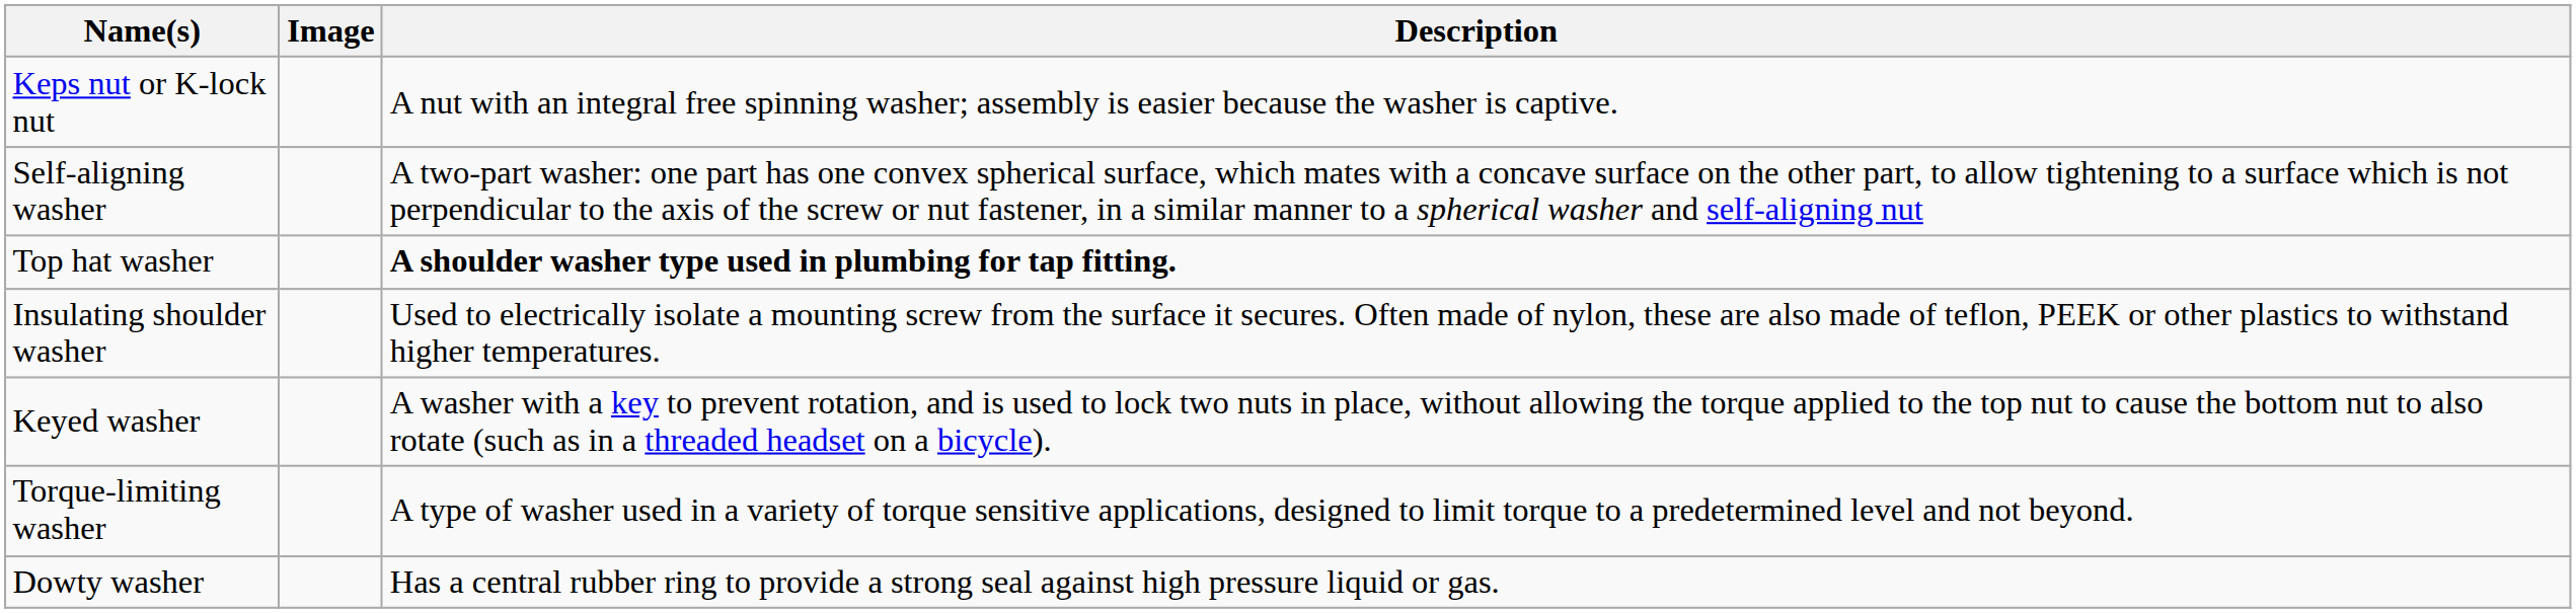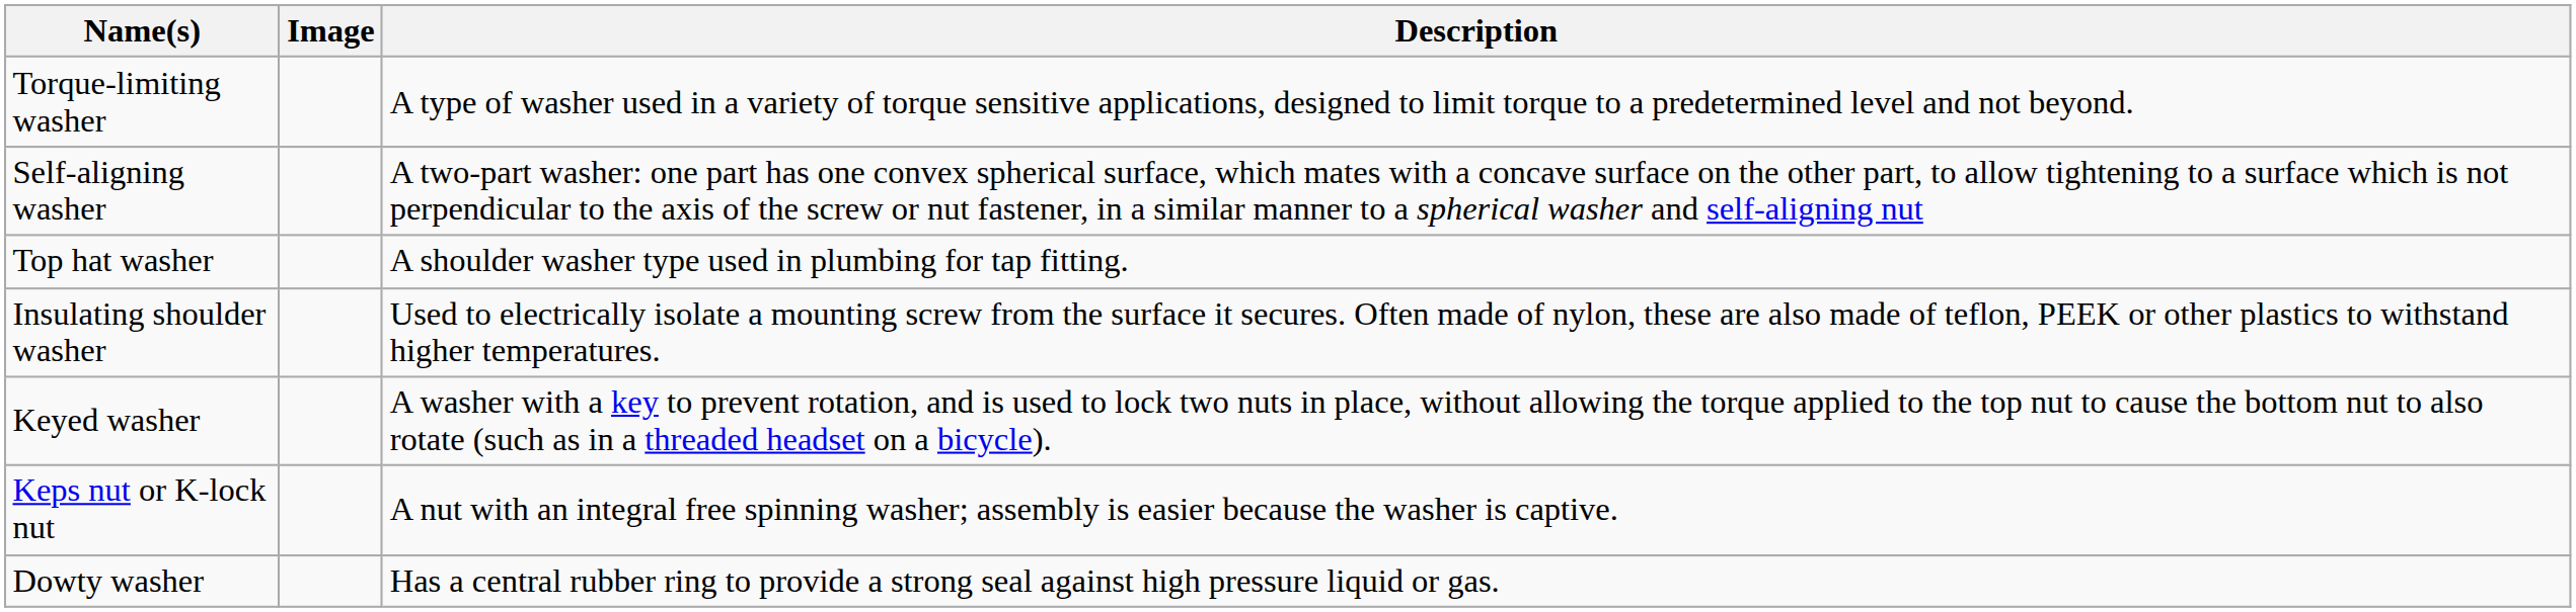rows swapped: Keps nut or K-lock nut <-> Torque-limiting washer
Top hat washer | Description: bold -> normal
